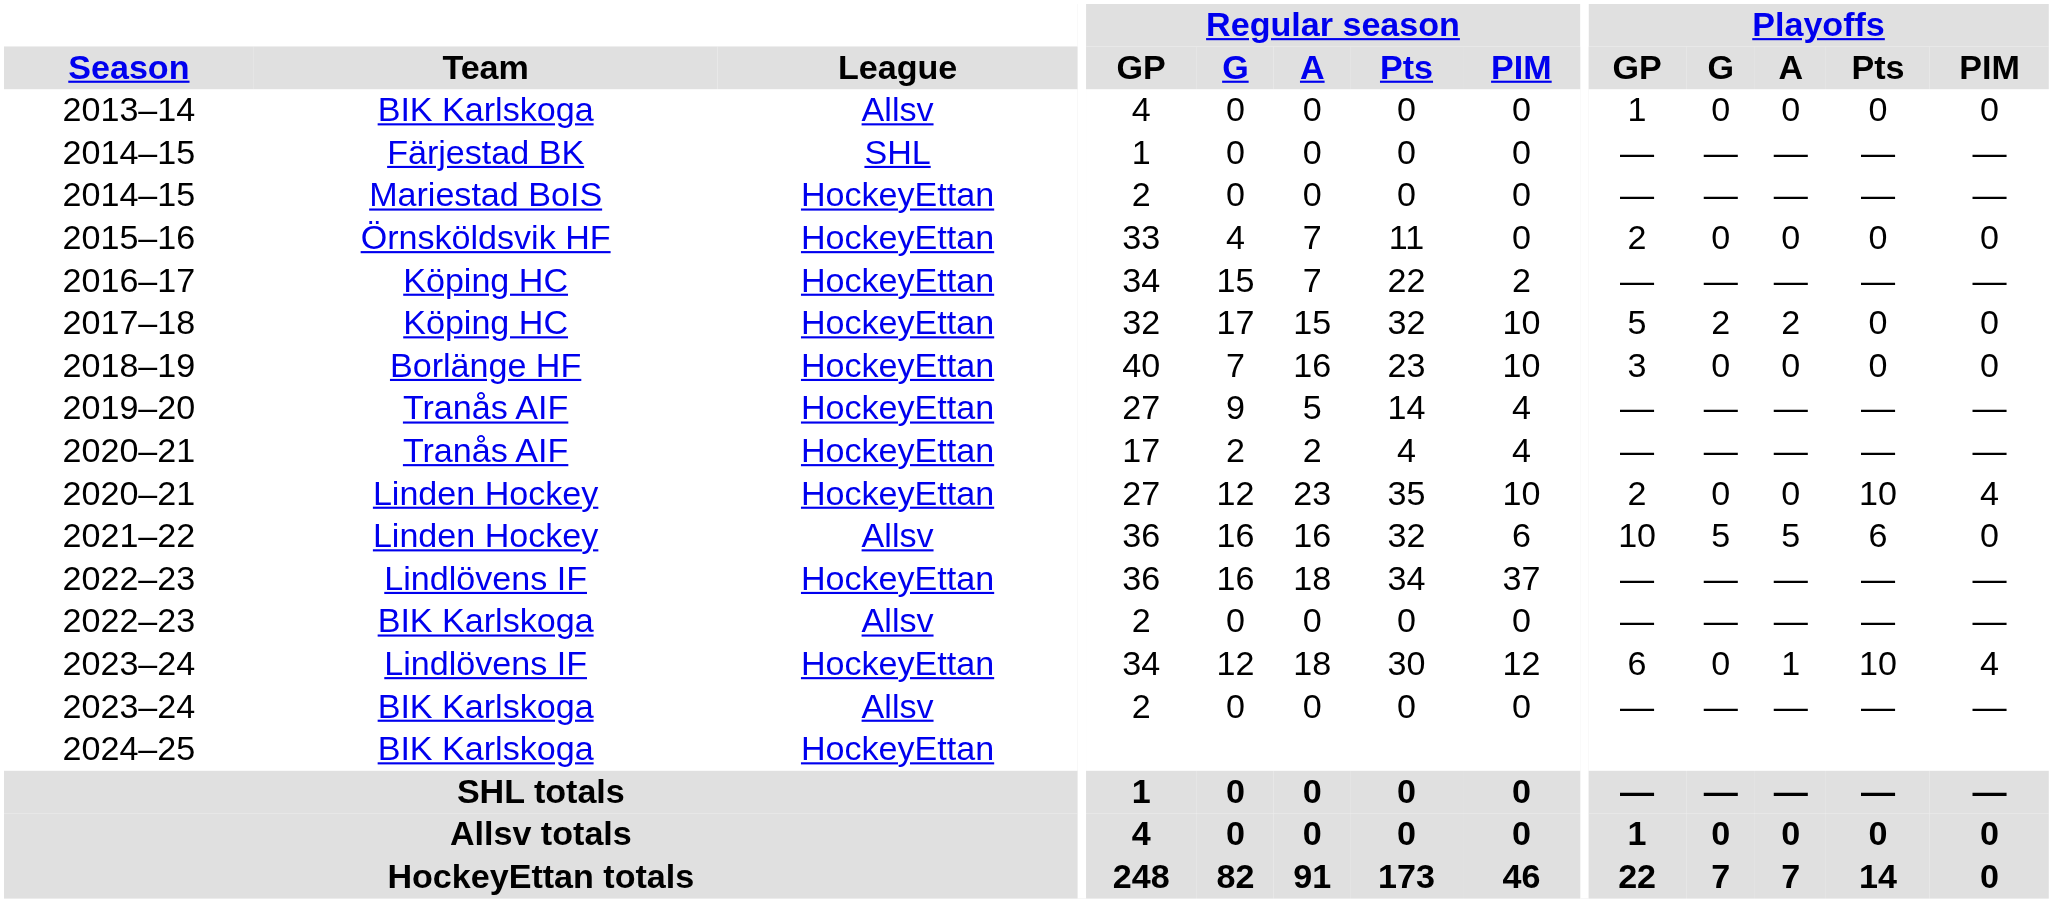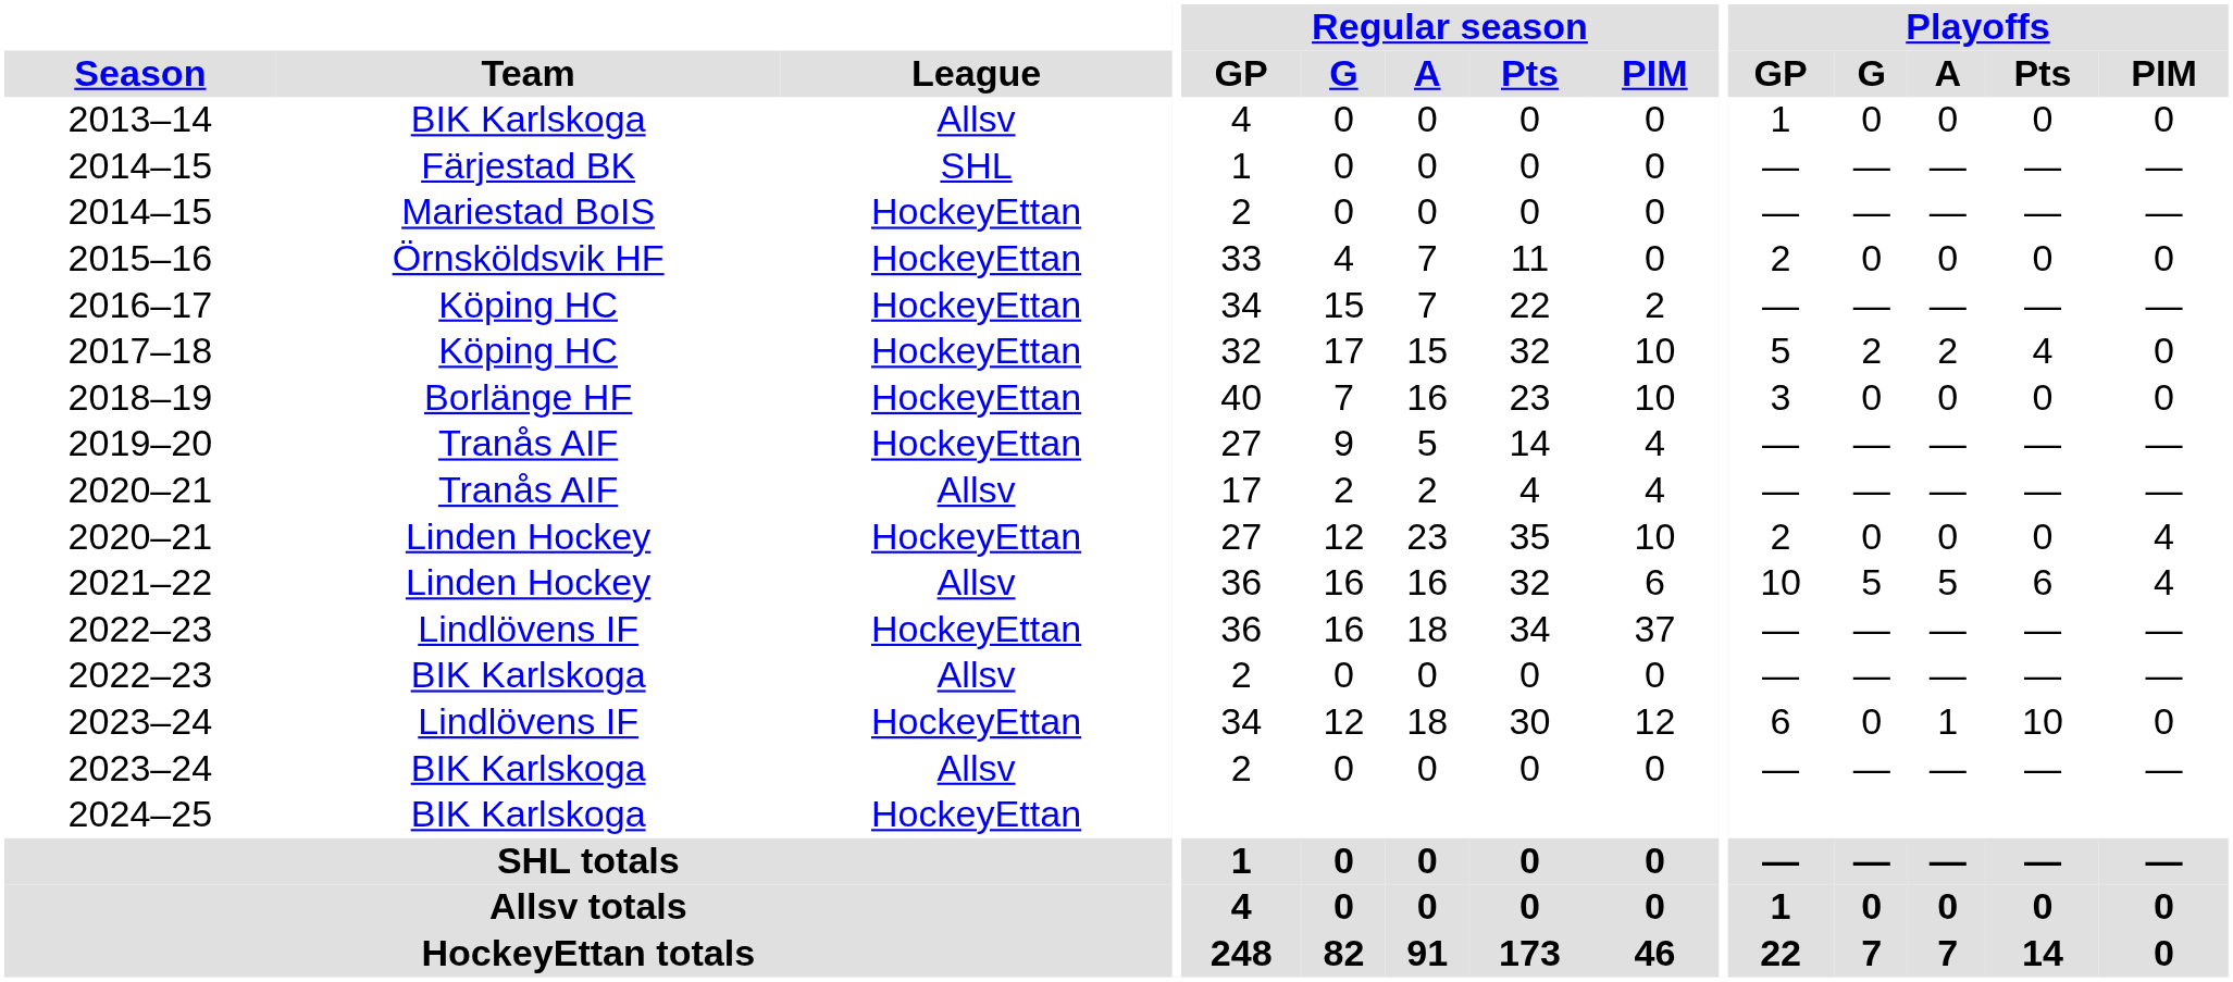2017–18 | Playoffs / Pts: 0 -> 4
2020–21 / Tranås AIF | League: HockeyEttan -> Allsv
2020–21 / Linden Hockey | Playoffs / Pts: 10 -> 0
2021–22 | Playoffs / PIM: 0 -> 4
2023–24 / Lindlövens IF | Playoffs / PIM: 4 -> 0
